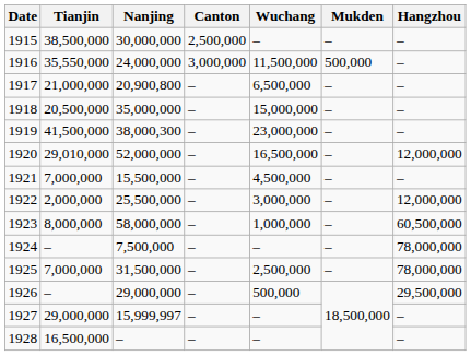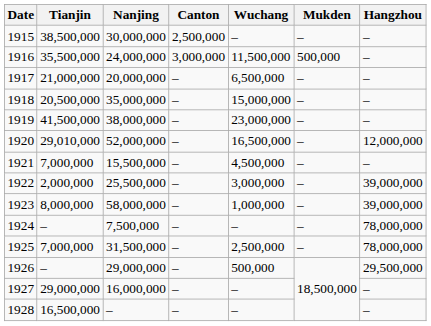1916 | Tianjin: 35,550,000 -> 35,500,000
1917 | Nanjing: 20,900,800 -> 20,000,000
1919 | Nanjing: 38,000,300 -> 38,000,000
1922 | Hangzhou: 12,000,000 -> 39,000,000
1923 | Hangzhou: 60,500,000 -> 39,000,000
1927 | Nanjing: 15,999,997 -> 16,000,000
